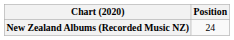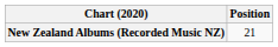New Zealand Albums (Recorded Music NZ) | Position: 24 -> 21
